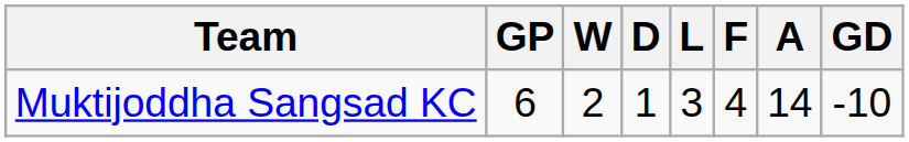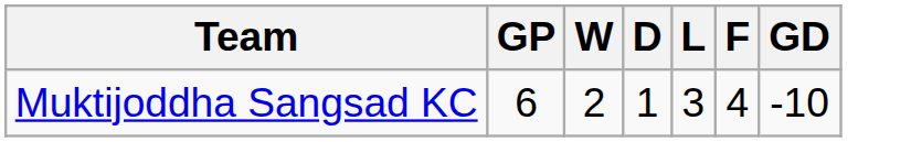- column: A | 14
